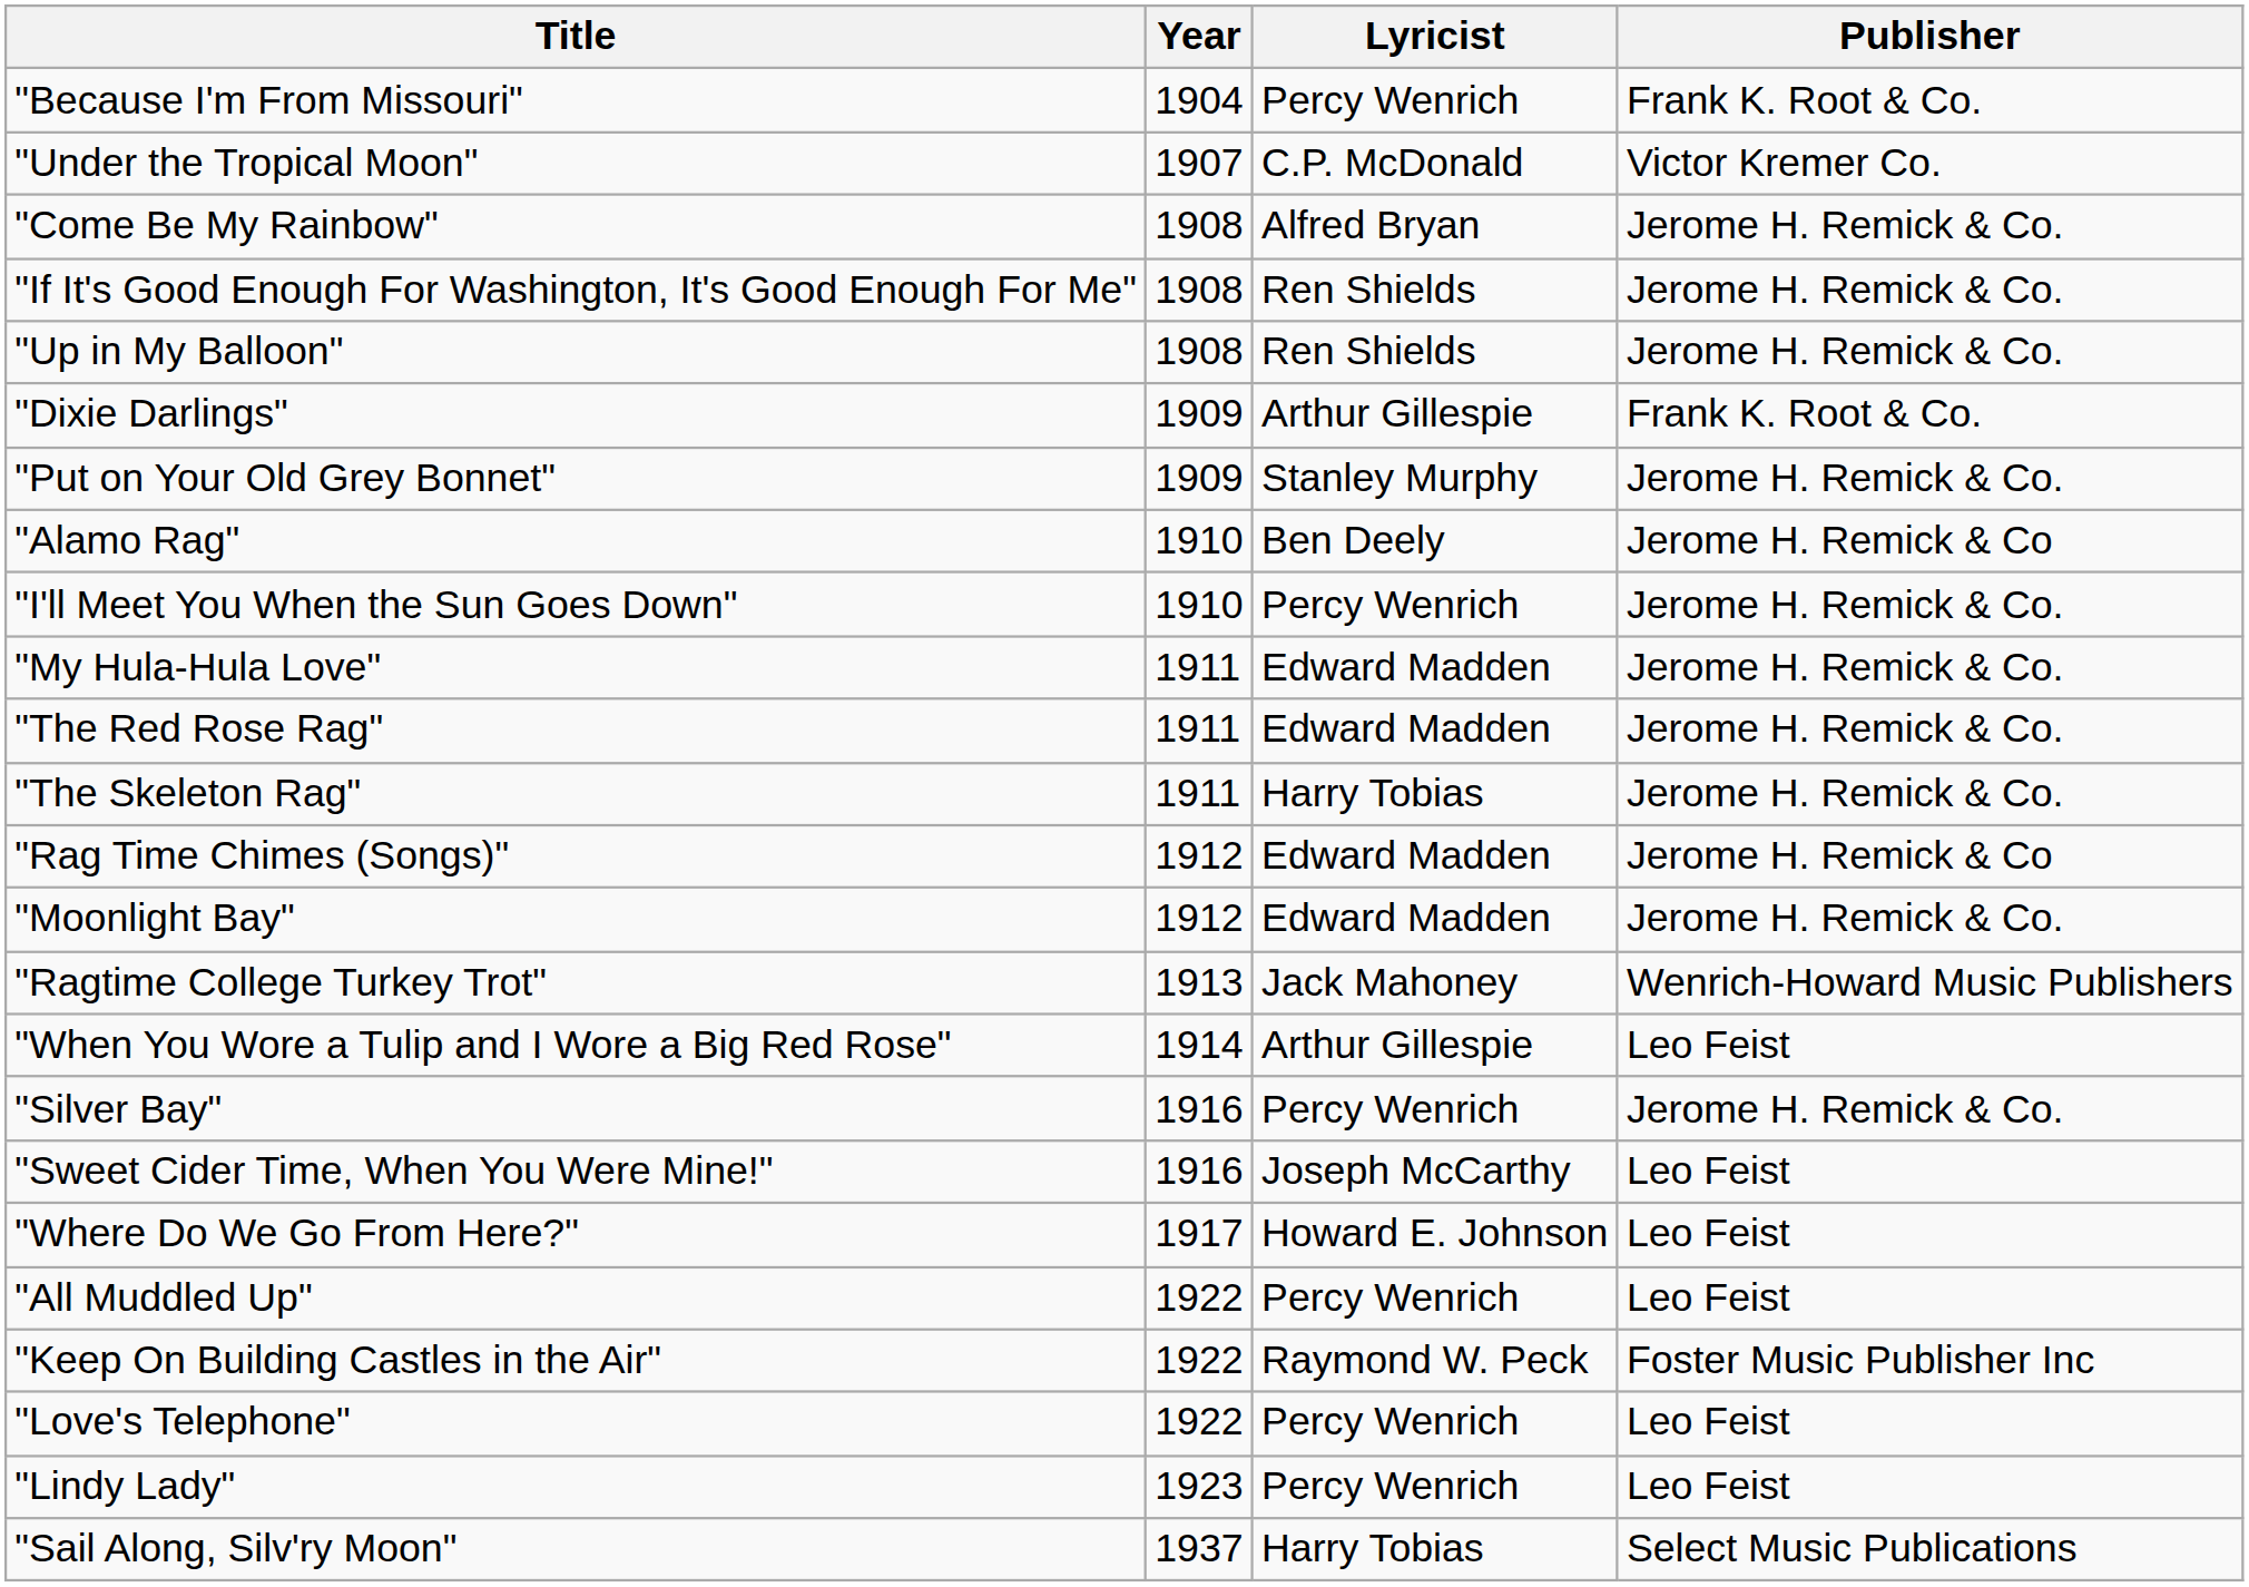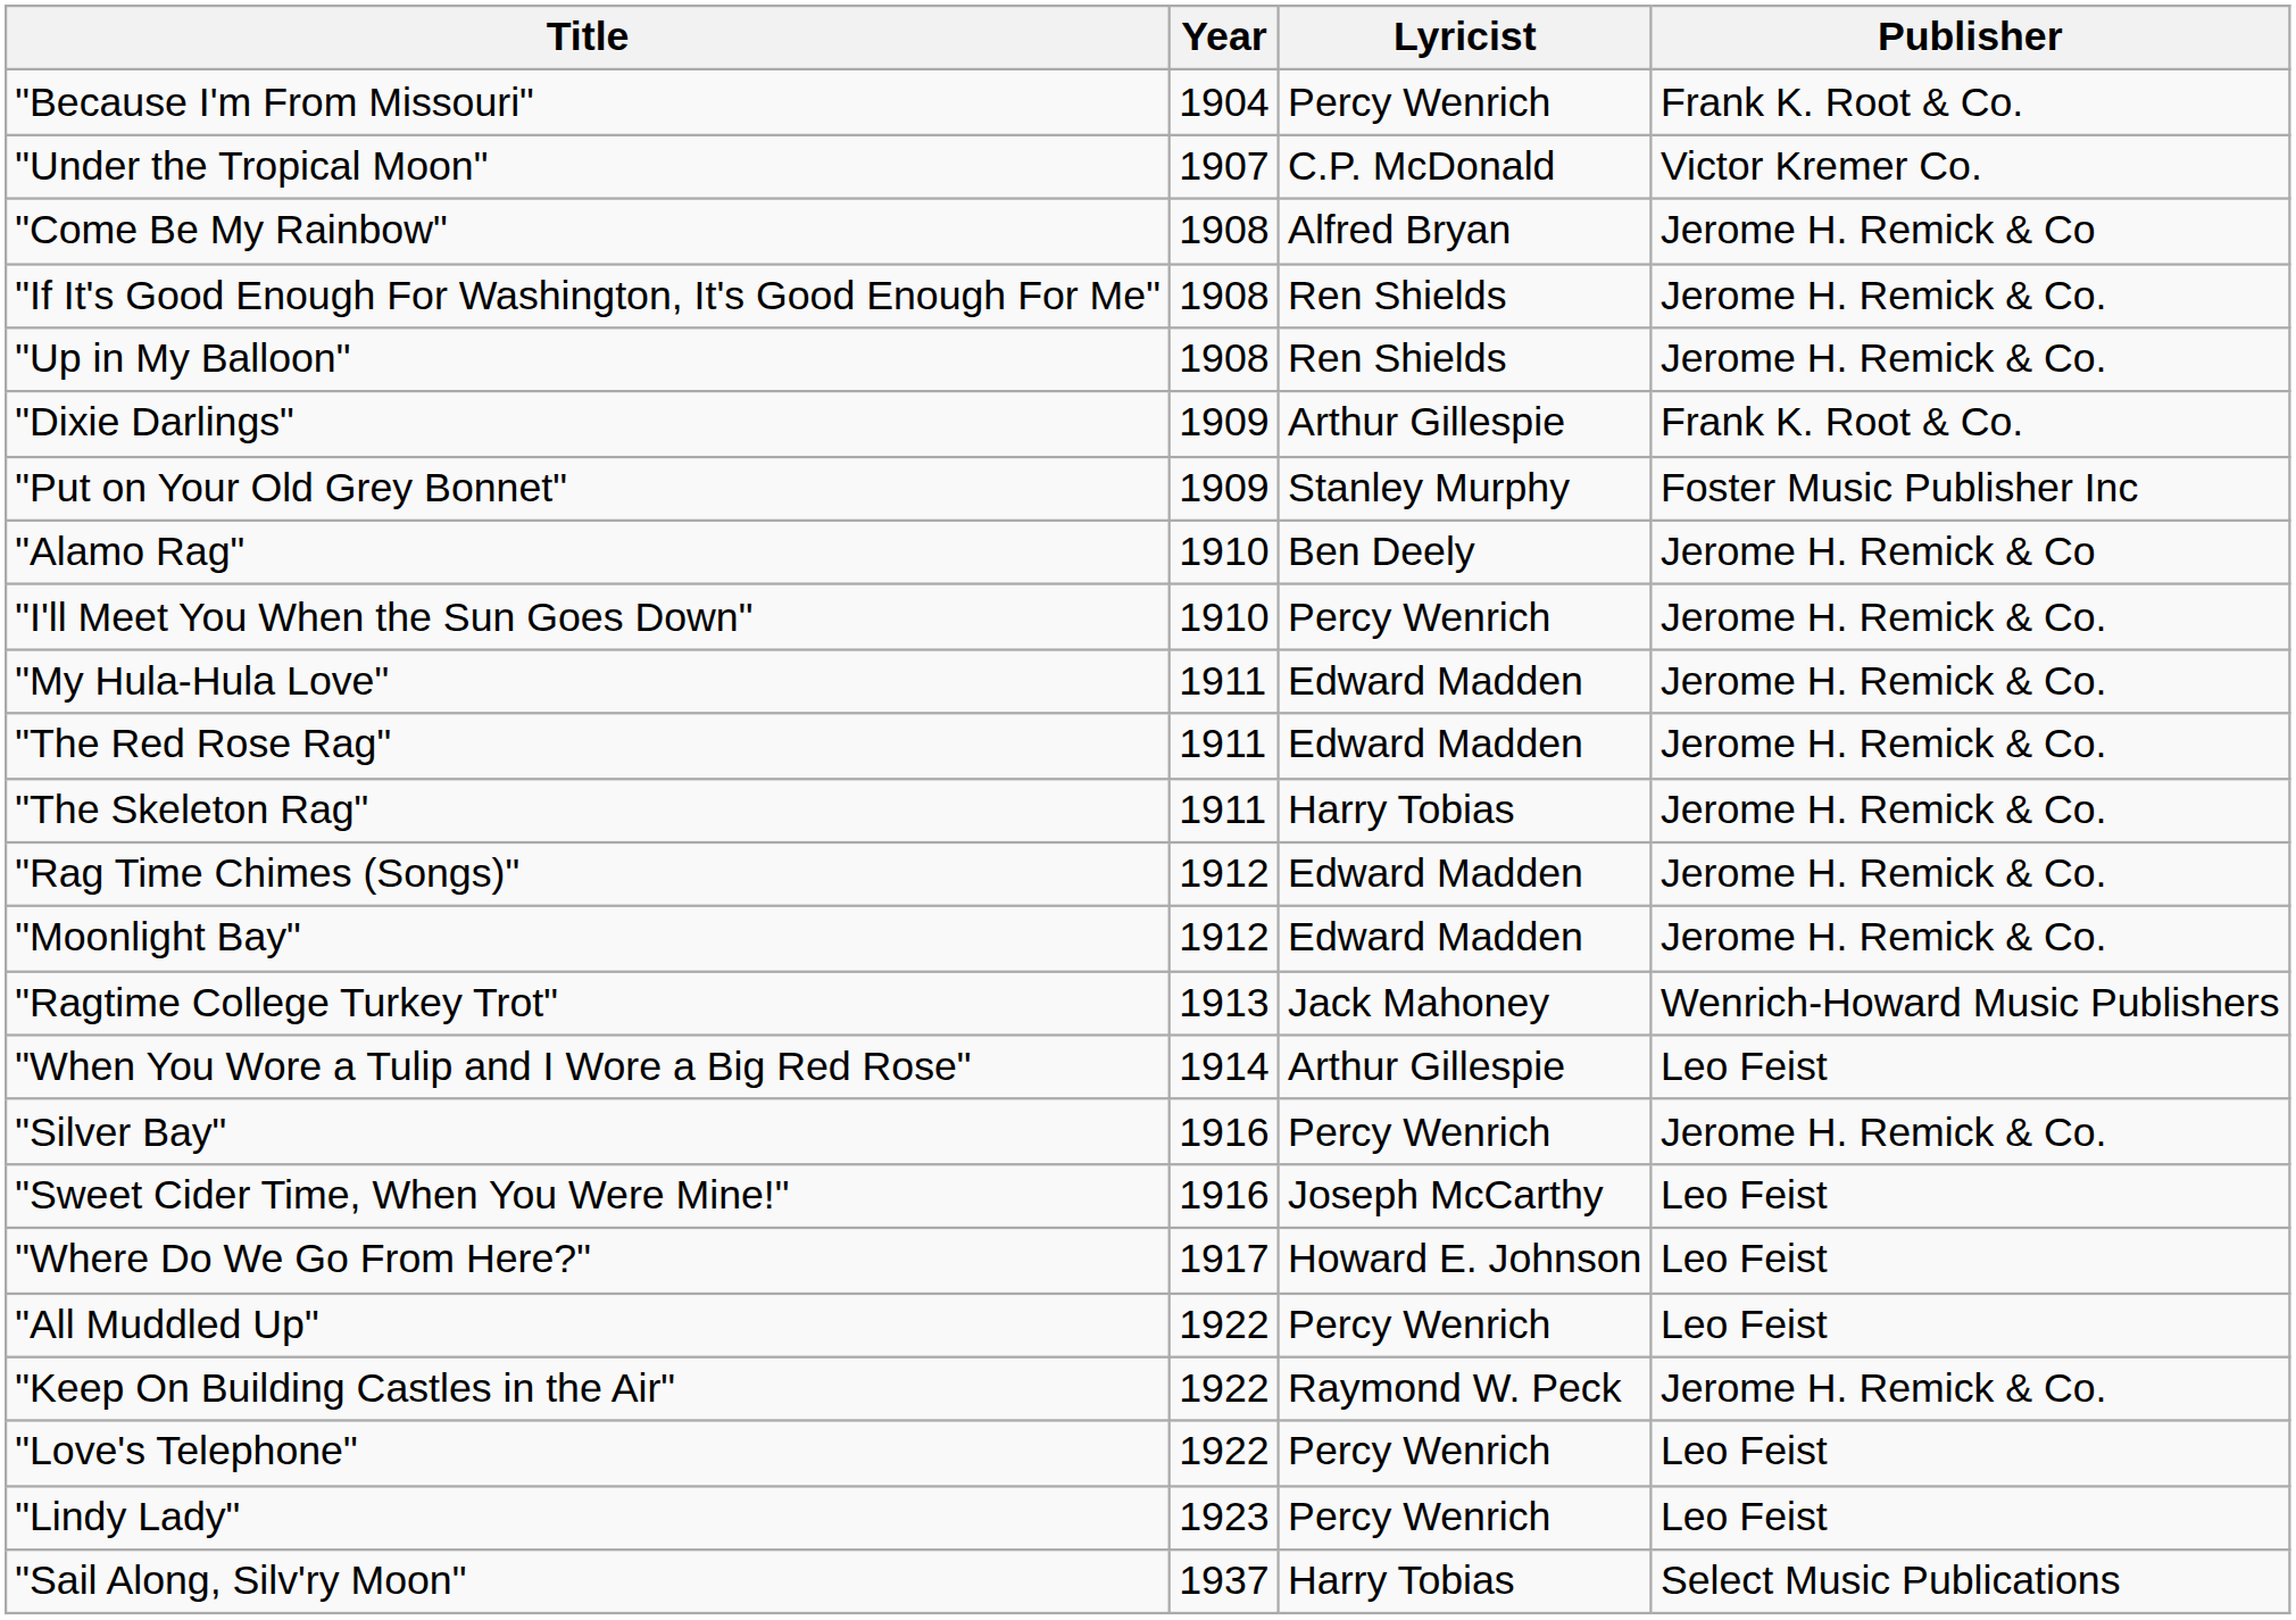"Come Be My Rainbow" | Publisher: Jerome H. Remick & Co. -> Jerome H. Remick & Co
"Put on Your Old Grey Bonnet" | Publisher: Jerome H. Remick & Co. -> Foster Music Publisher Inc
"Rag Time Chimes (Songs)" | Publisher: Jerome H. Remick & Co -> Jerome H. Remick & Co.
"Keep On Building Castles in the Air" | Publisher: Foster Music Publisher Inc -> Jerome H. Remick & Co.
